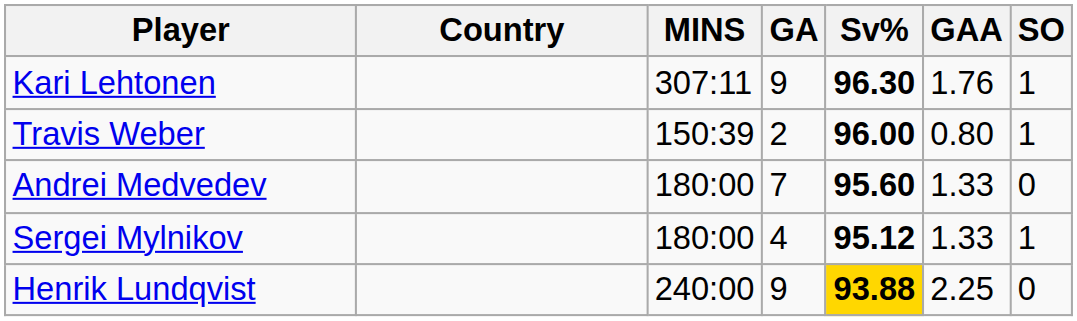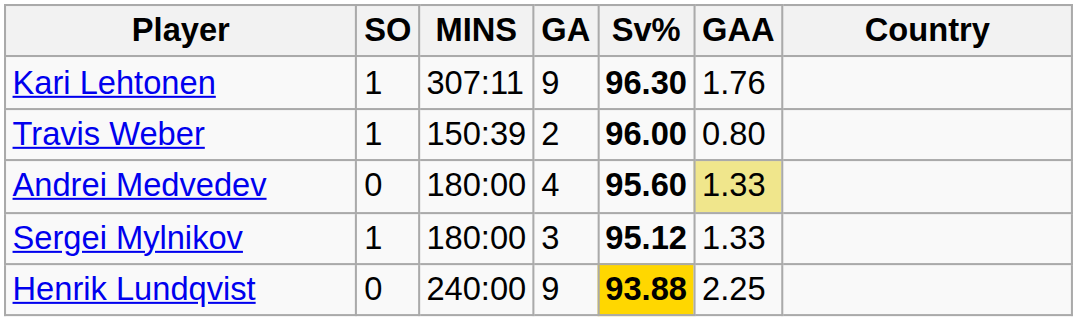columns swapped: Country <-> SO
Andrei Medvedev | GA: 7 -> 4
Andrei Medvedev | GAA: no background -> khaki background
Sergei Mylnikov | GA: 4 -> 3
